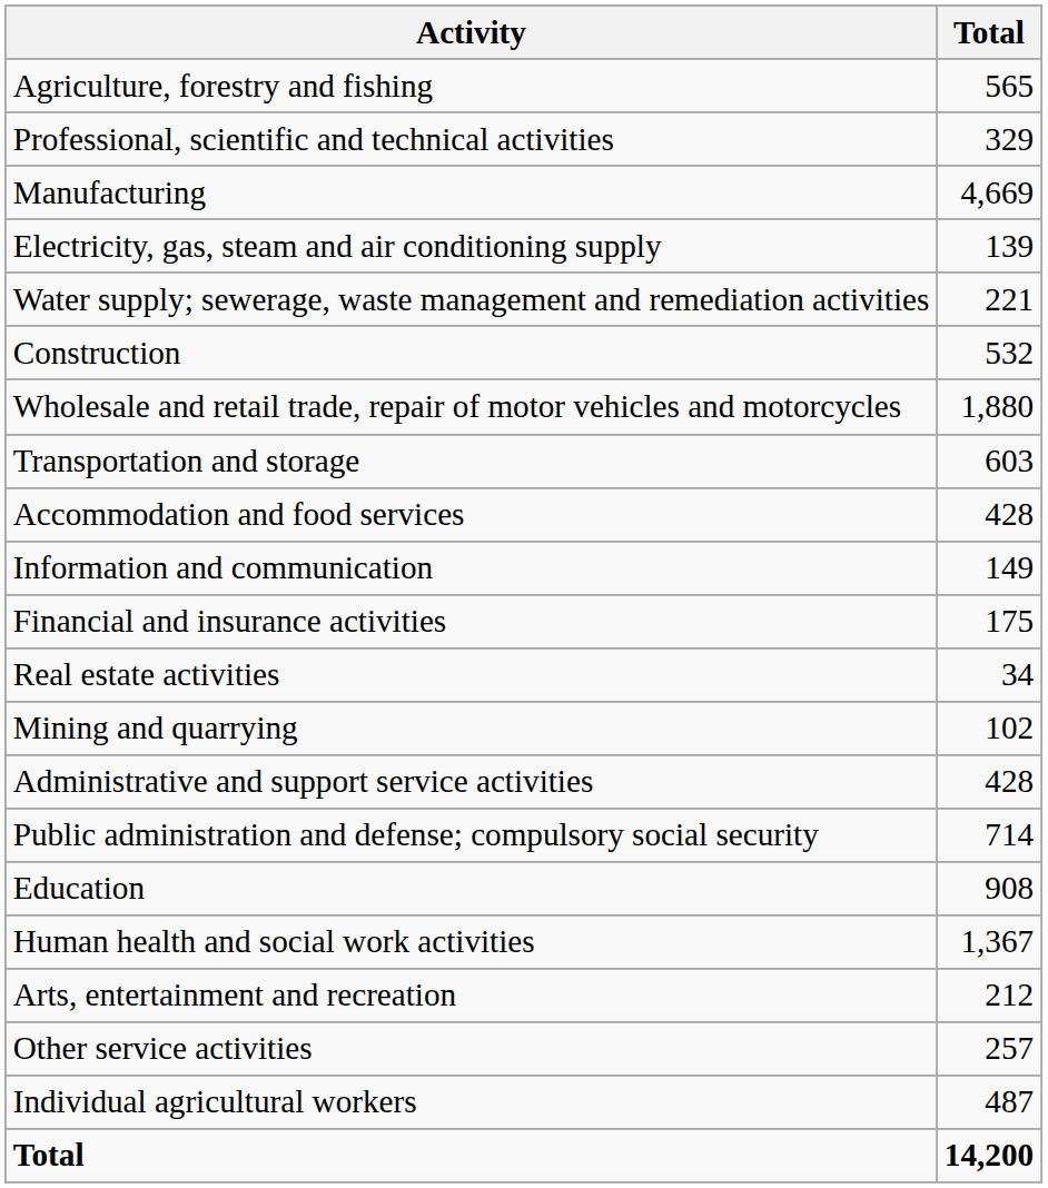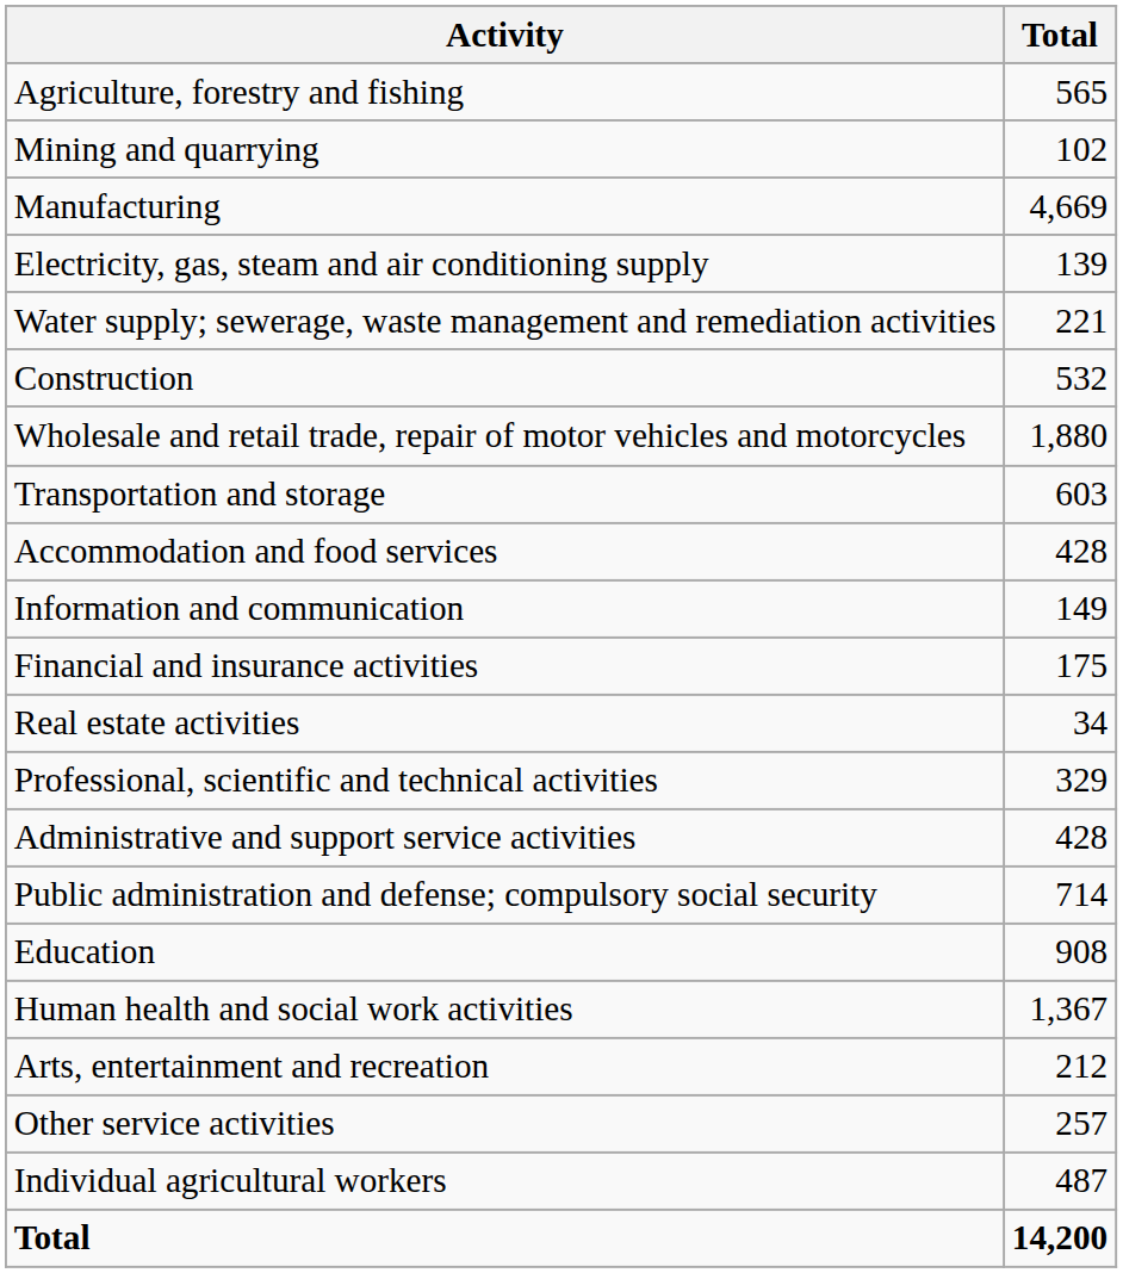rows swapped: Mining and quarrying <-> Professional, scientific and technical activities
